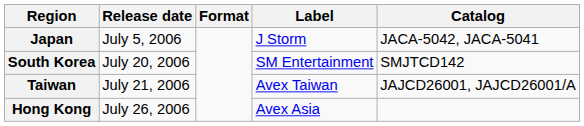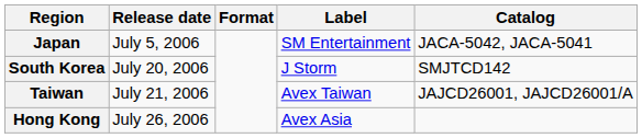Japan | Label: J Storm -> SM Entertainment
South Korea | Label: SM Entertainment -> J Storm
